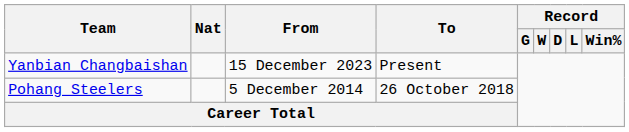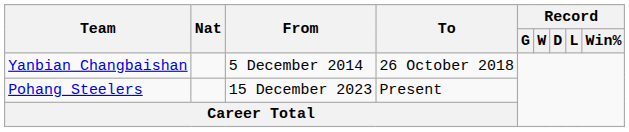Yanbian Changbaishan | From: 15 December 2023 -> 5 December 2014
Yanbian Changbaishan | To: Present -> 26 October 2018
Pohang Steelers | From: 5 December 2014 -> 15 December 2023
Pohang Steelers | To: 26 October 2018 -> Present
